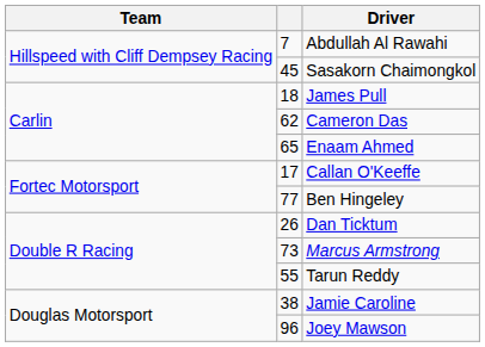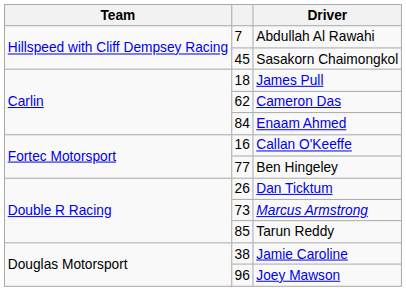Enaam Ahmed | column 2: 65 -> 84
Callan O'Keeffe | column 2: 17 -> 16
Tarun Reddy | column 2: 55 -> 85
